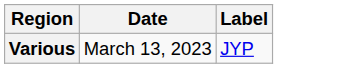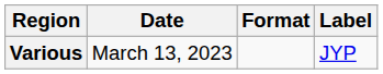+ column: Format
